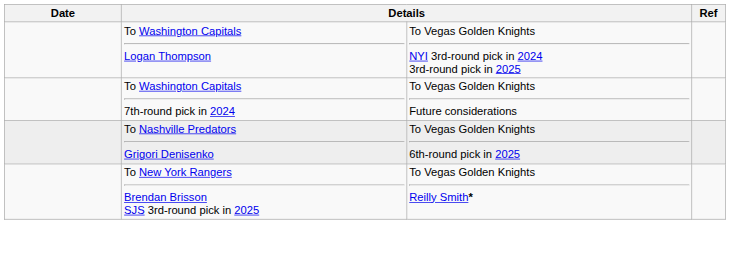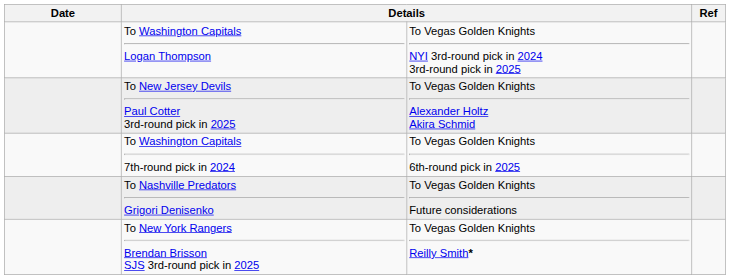+ row: To New Jersey Devils Paul Cotter 3rd-round pick in 2025 | To Vegas Golden Knights Alexander Holtz Akira Schmid
To Washington Capitals 7th-round pick in 2024 | column 3: To Vegas Golden Knights Future considerations -> To Vegas Golden Knights 6th-round pick in 2025
To Nashville Predators Grigori Denisenko | column 3: To Vegas Golden Knights 6th-round pick in 2025 -> To Vegas Golden Knights Future considerations
